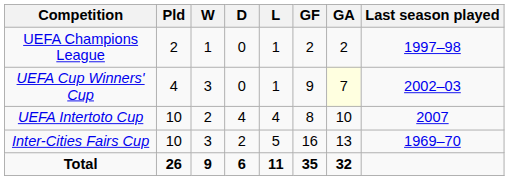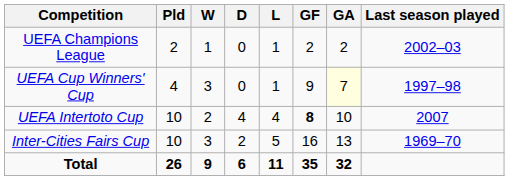UEFA Champions League | Last season played: 1997–98 -> 2002–03
UEFA Cup Winners' Cup | Last season played: 2002–03 -> 1997–98
UEFA Intertoto Cup | GF: normal -> bold
